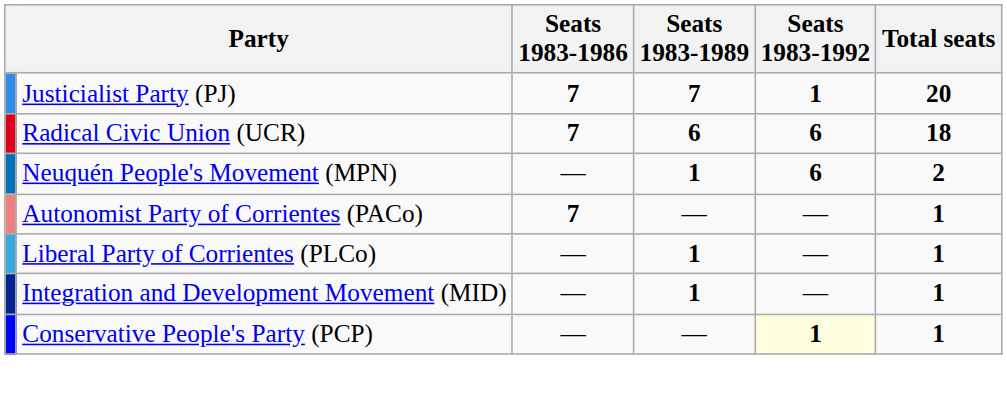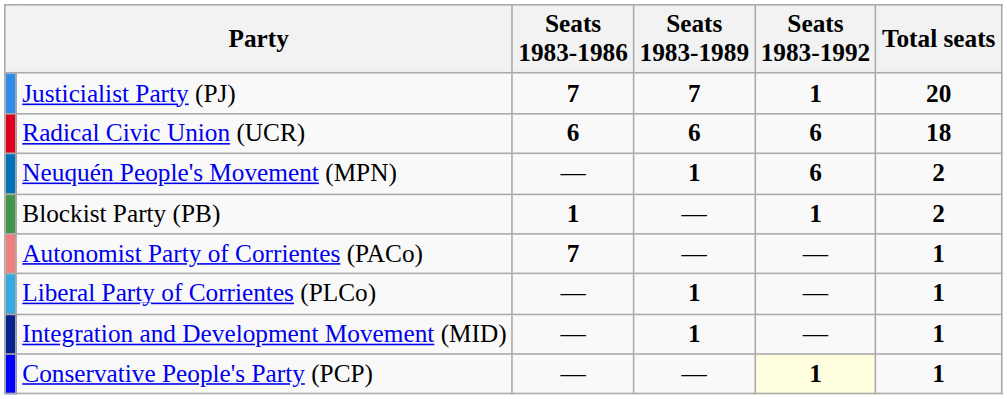Radical Civic Union (UCR) | Seats 1983-1986: 7 -> 6
+ row: Blockist Party (PB) | 1 | — | 1 | 2
